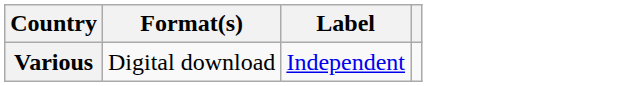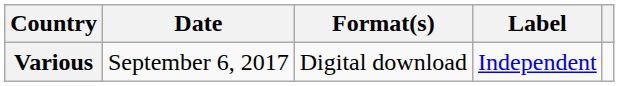+ column: Date | September 6, 2017
